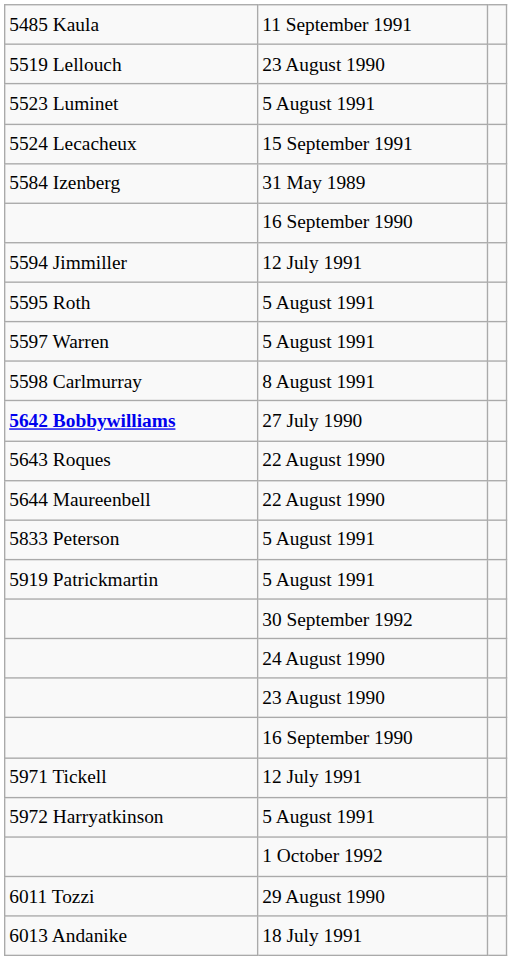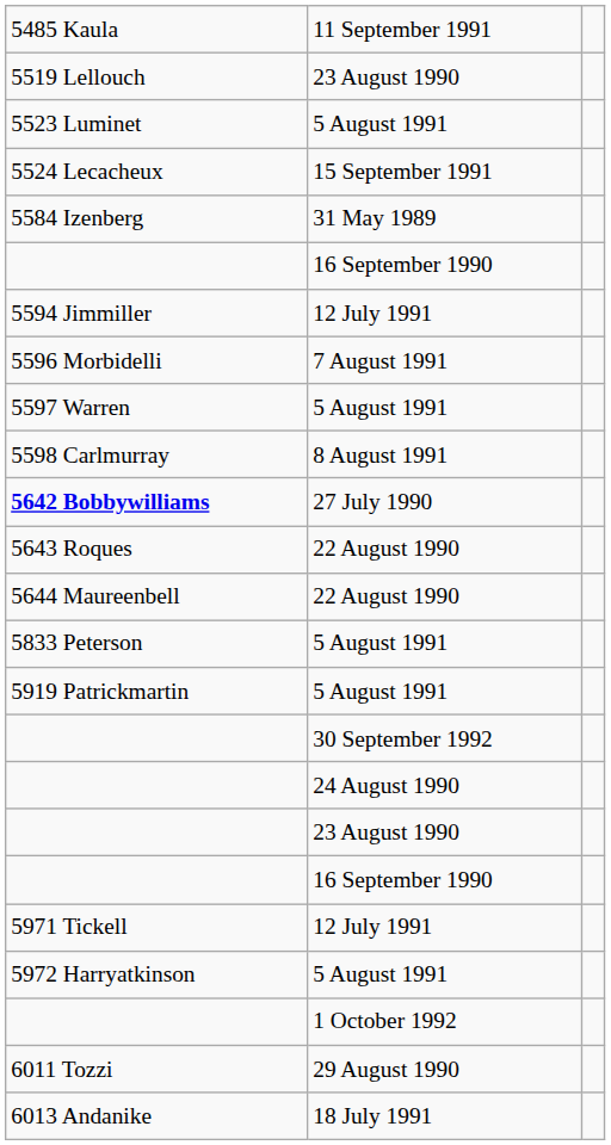- row: 5595 Roth | 5 August 1991
+ row: 5596 Morbidelli | 7 August 1991
